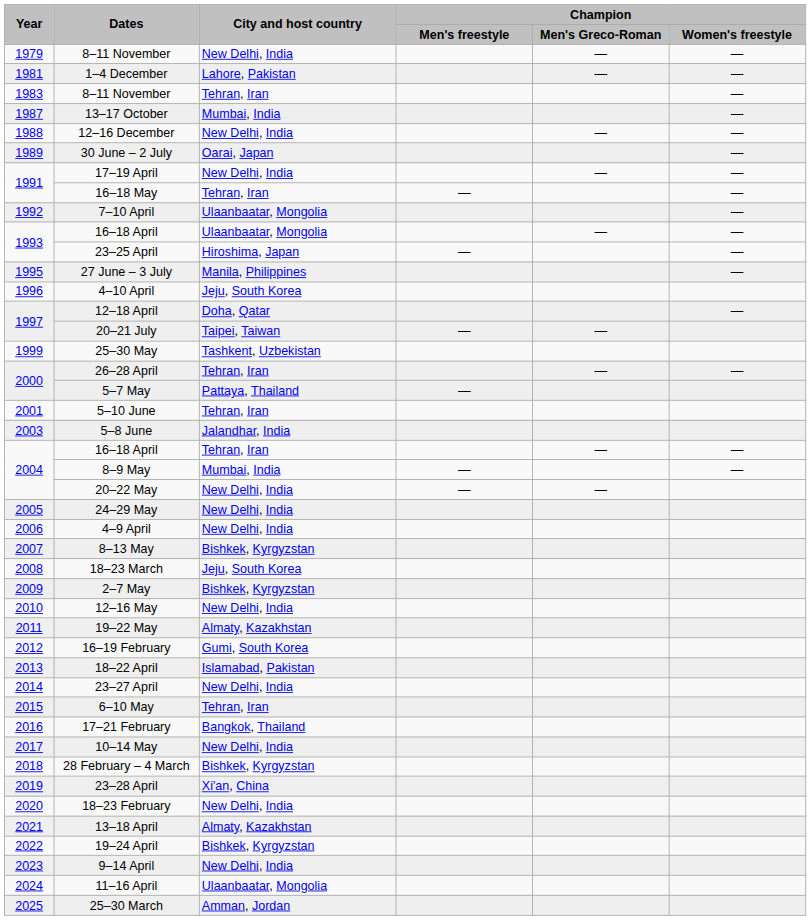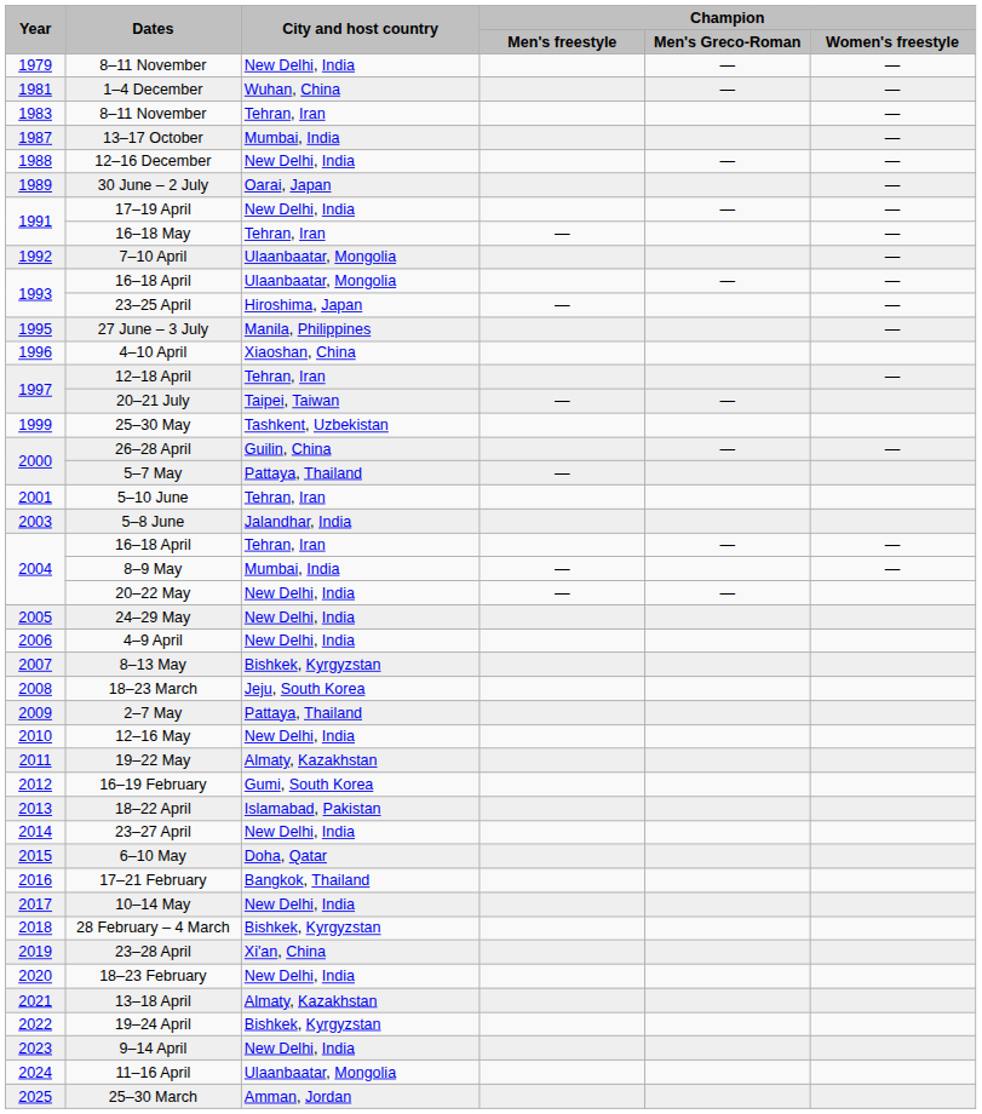1–4 December | City and host country: Lahore, Pakistan -> Wuhan, China
4–10 April | City and host country: Jeju, South Korea -> Xiaoshan, China
12–18 April | City and host country: Doha, Qatar -> Tehran, Iran
26–28 April | City and host country: Tehran, Iran -> Guilin, China
2–7 May | City and host country: Bishkek, Kyrgyzstan -> Pattaya, Thailand
6–10 May | City and host country: Tehran, Iran -> Doha, Qatar
